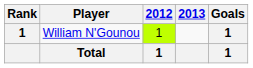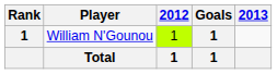columns swapped: 2013 <-> Goals
